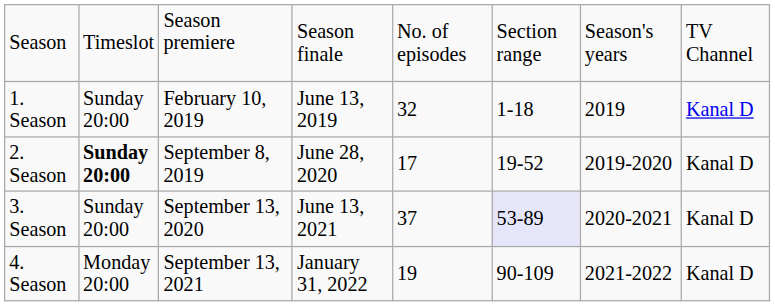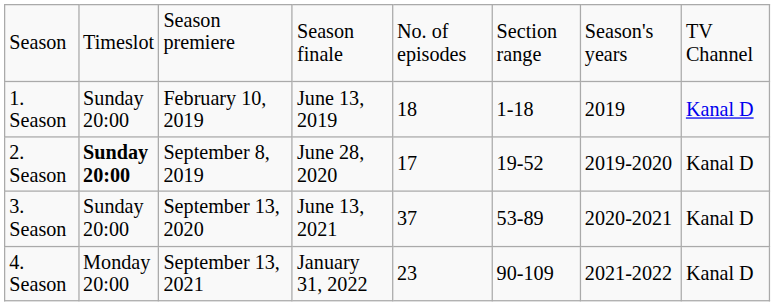1. Season | column 5: 32 -> 18
3. Season | column 6: lavender background -> no background
4. Season | column 5: 19 -> 23
